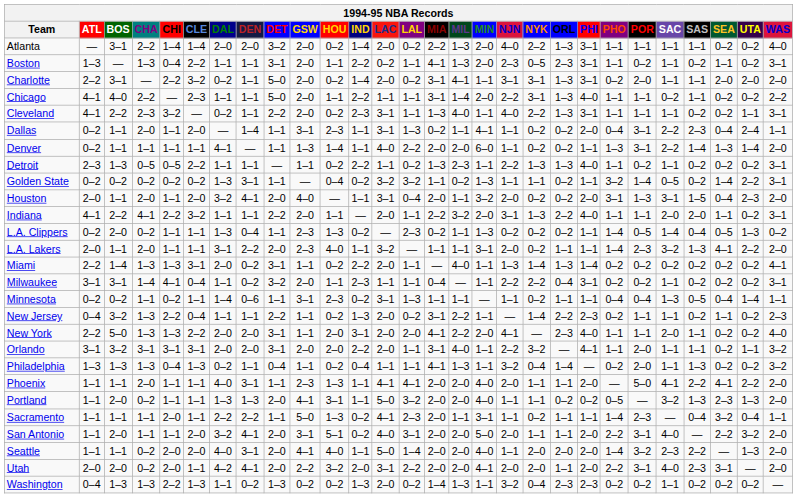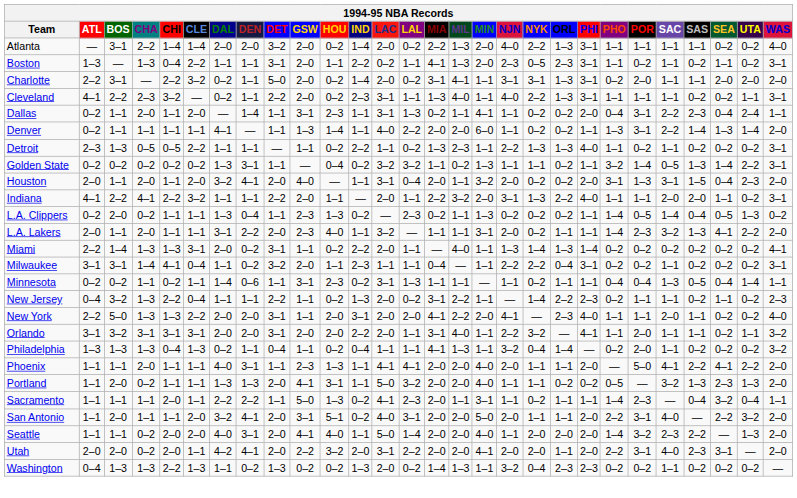- row: Chicago | 4–1 | 4–0 | 2–2 | — | 2–3 | 1–1 | 1–1 | 5–0 | 2–0 | 1–1 | 2–2 | 1–1 | 1–1 | 3–1 | 1–4 | 2–0 | 2–2 | 3–1 | 1–3 | 4–0 | 1–1 | 1–1 | 0–2 | 1–1 | 0–2 | 0–2 | 2–2
Golden State | SAS: 0–2 -> 1–3
Philadelphia | SAS: 1–3 -> 0–2
